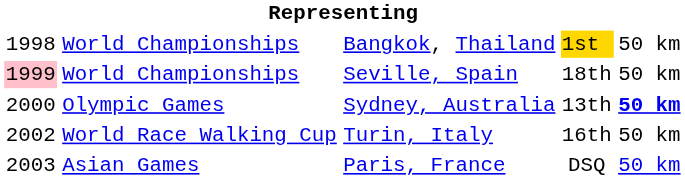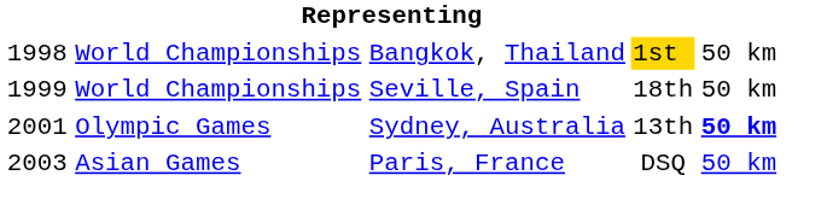Seville, Spain | column 1: pink background -> no background
Sydney, Australia | column 1: 2000 -> 2001
- row: 2002 | World Race Walking Cup | Turin, Italy | 16th | 50 km
